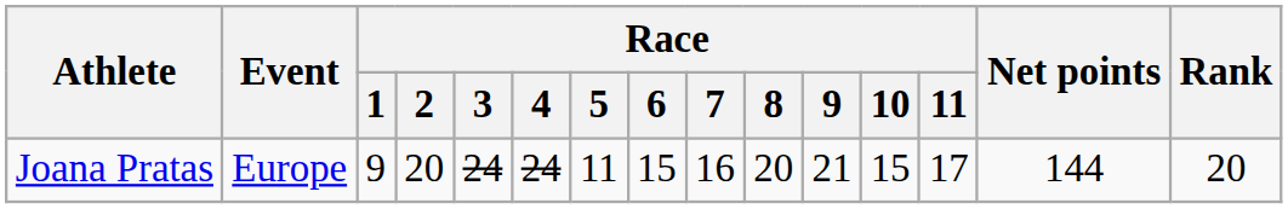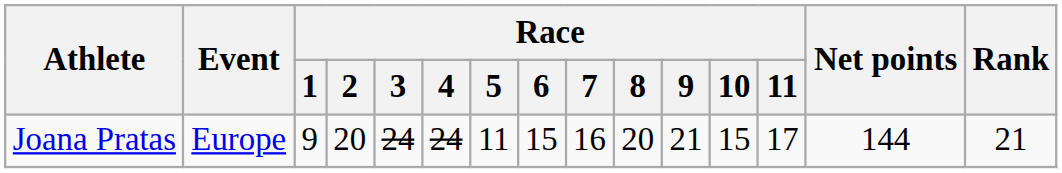Joana Pratas | Rank: 20 -> 21
